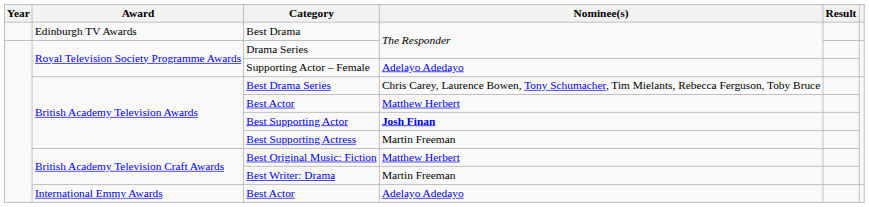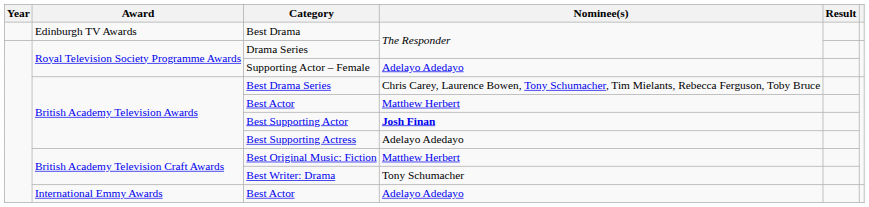Best Supporting Actress | Nominee(s): Martin Freeman -> Adelayo Adedayo
Best Writer: Drama | Nominee(s): Martin Freeman -> Tony Schumacher
